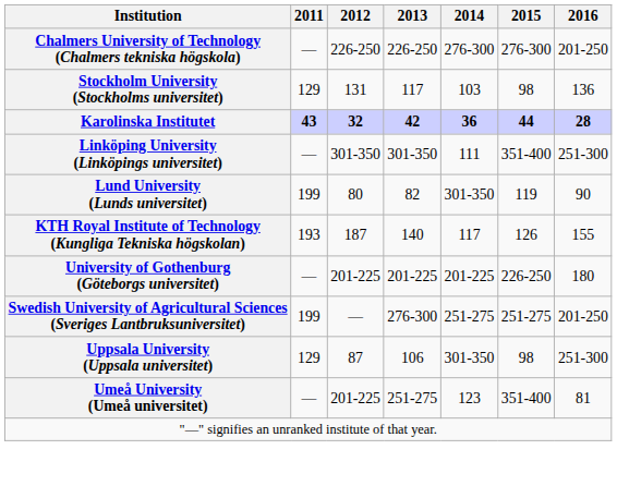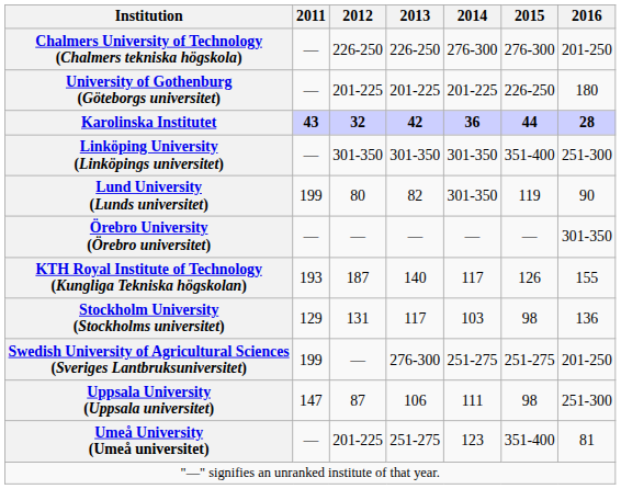rows swapped: University of Gothenburg (Göteborgs universitet) <-> Stockholm University (Stockholms universitet)
Linköping University (Linköpings universitet) | 2014: 111 -> 301-350
+ row: Örebro University (Örebro universitet) | — | — | — | — | — | 301-350
Uppsala University (Uppsala universitet) | 2011: 129 -> 147
Uppsala University (Uppsala universitet) | 2014: 301-350 -> 111
